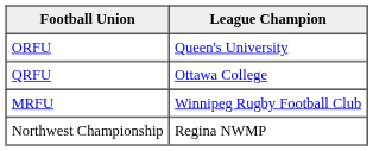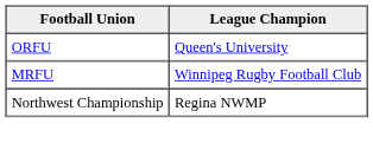- row: QRFU | Ottawa College
